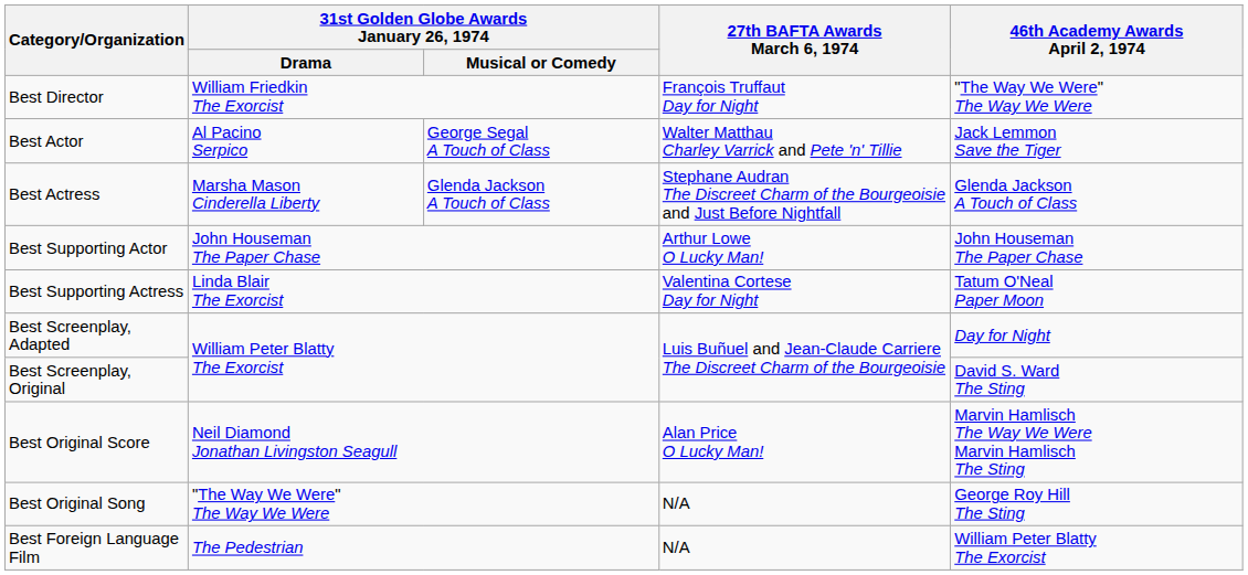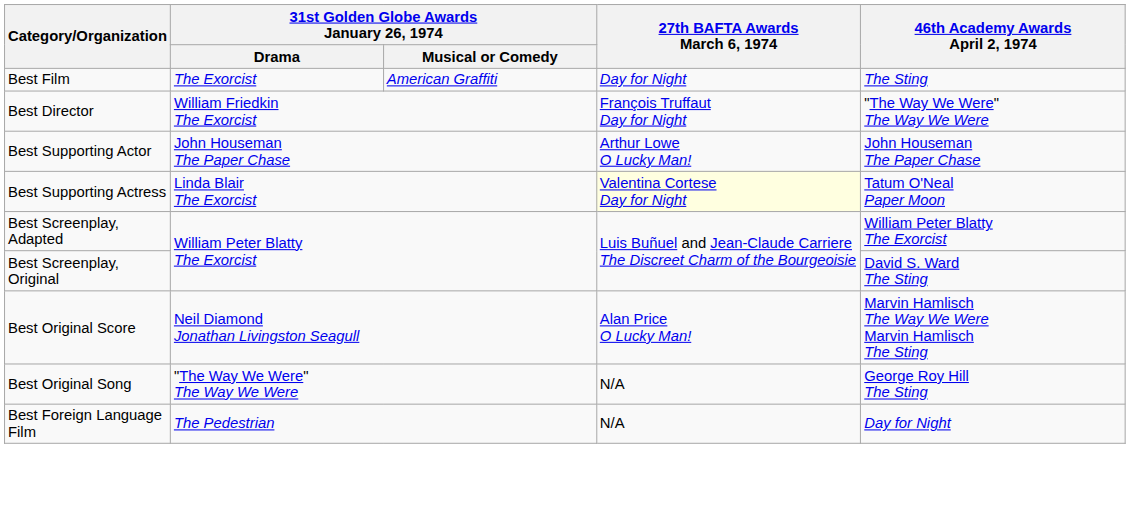+ row: Best Film | The Exorcist | American Graffiti | Day for Night | The Sting
- row: Best Actor | Al Pacino Serpico | George Segal A Touch of Class | Walter Matthau Charley Varrick and Pete 'n' Tillie | Jack Lemmon Save the Tiger
- row: Best Actress | Marsha Mason Cinderella Liberty | Glenda Jackson A Touch of Class | Stephane Audran The Discreet Charm of the Bourgeoisie and Just Before Nightfall | Glenda Jackson A Touch of Class
Best Supporting Actress | 27th BAFTA Awards March 6, 1974: no background -> lightyellow background
Best Screenplay, Adapted | 46th Academy Awards April 2, 1974: Day for Night -> William Peter Blatty The Exorcist
Best Foreign Language Film | 46th Academy Awards April 2, 1974: William Peter Blatty The Exorcist -> Day for Night
